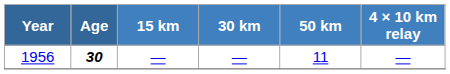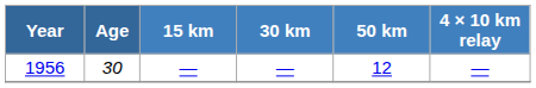1956 | Age: bold -> normal
1956 | 50 km: 11 -> 12
